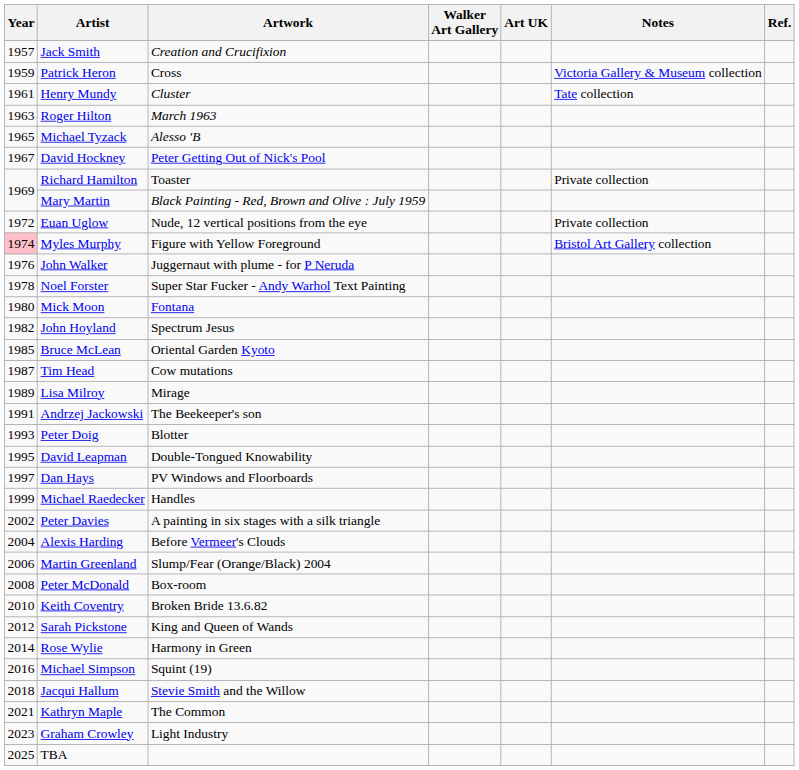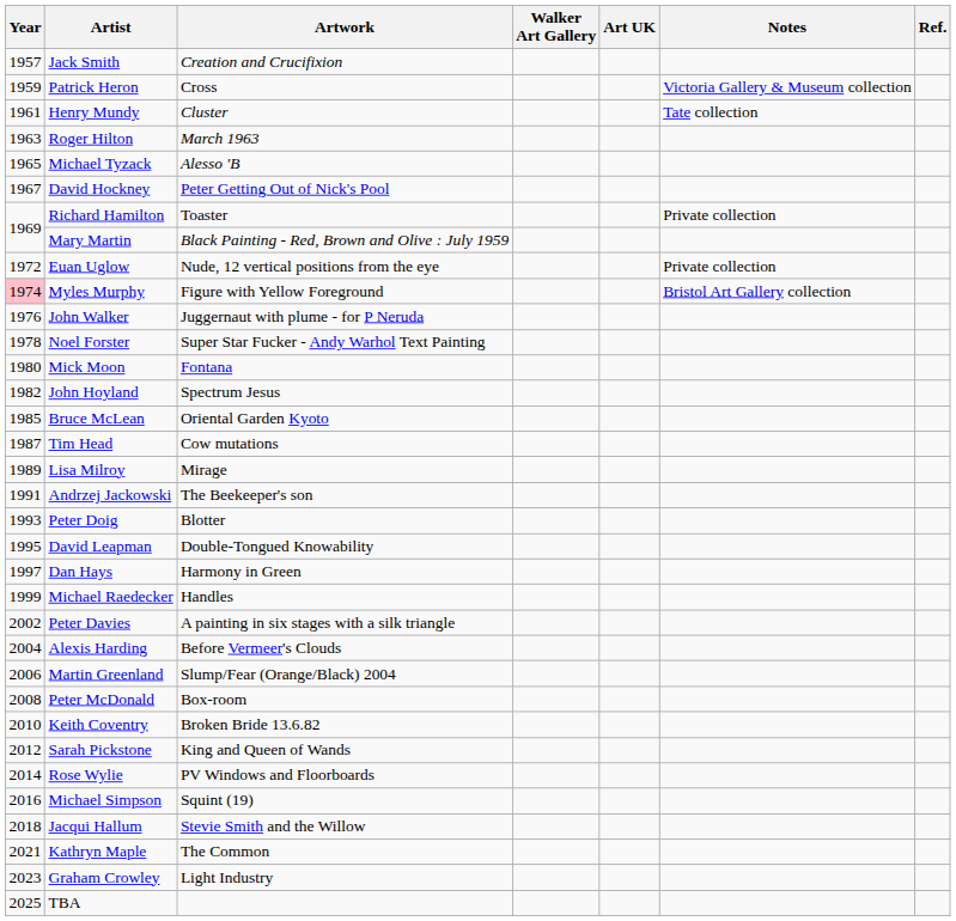Dan Hays | Artwork: PV Windows and Floorboards -> Harmony in Green
Rose Wylie | Artwork: Harmony in Green -> PV Windows and Floorboards
